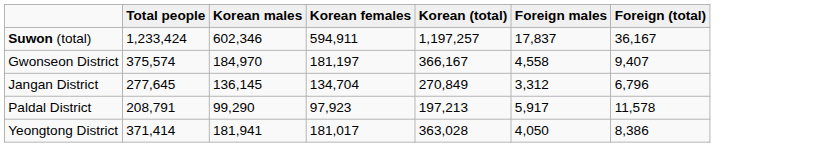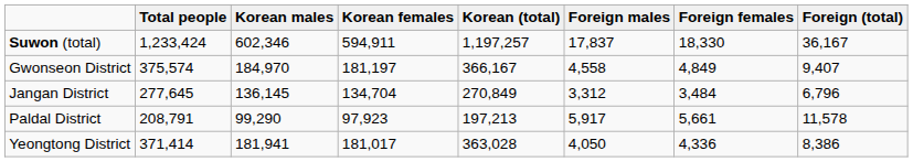+ column: Foreign females | 18,330 | 4,849 | 3,484 | 5,661 | 4,336
